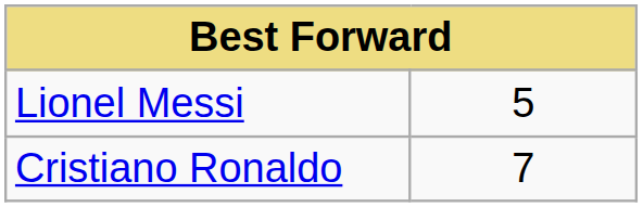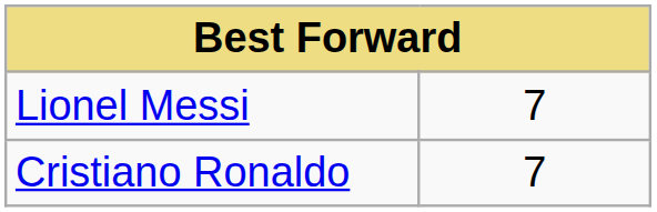Lionel Messi | column 2: 5 -> 7
